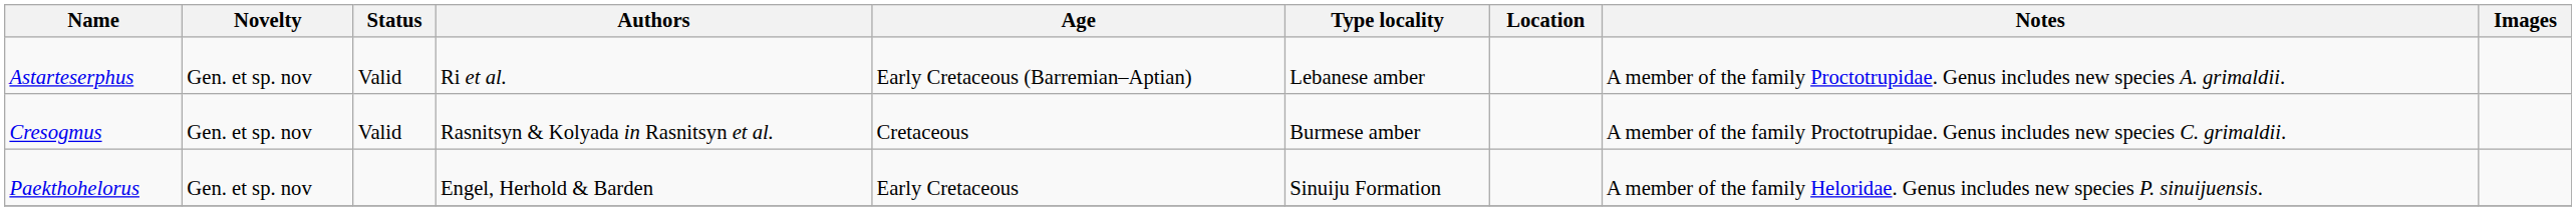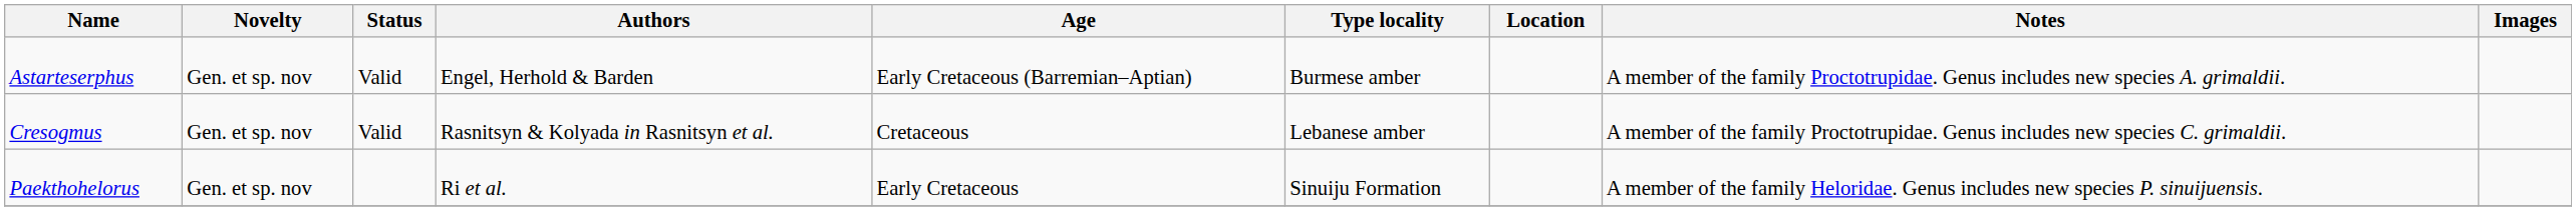Astarteserphus | Authors: Ri et al. -> Engel, Herhold & Barden
Astarteserphus | Type locality: Lebanese amber -> Burmese amber
Cresogmus | Type locality: Burmese amber -> Lebanese amber
Paekthohelorus | Authors: Engel, Herhold & Barden -> Ri et al.
